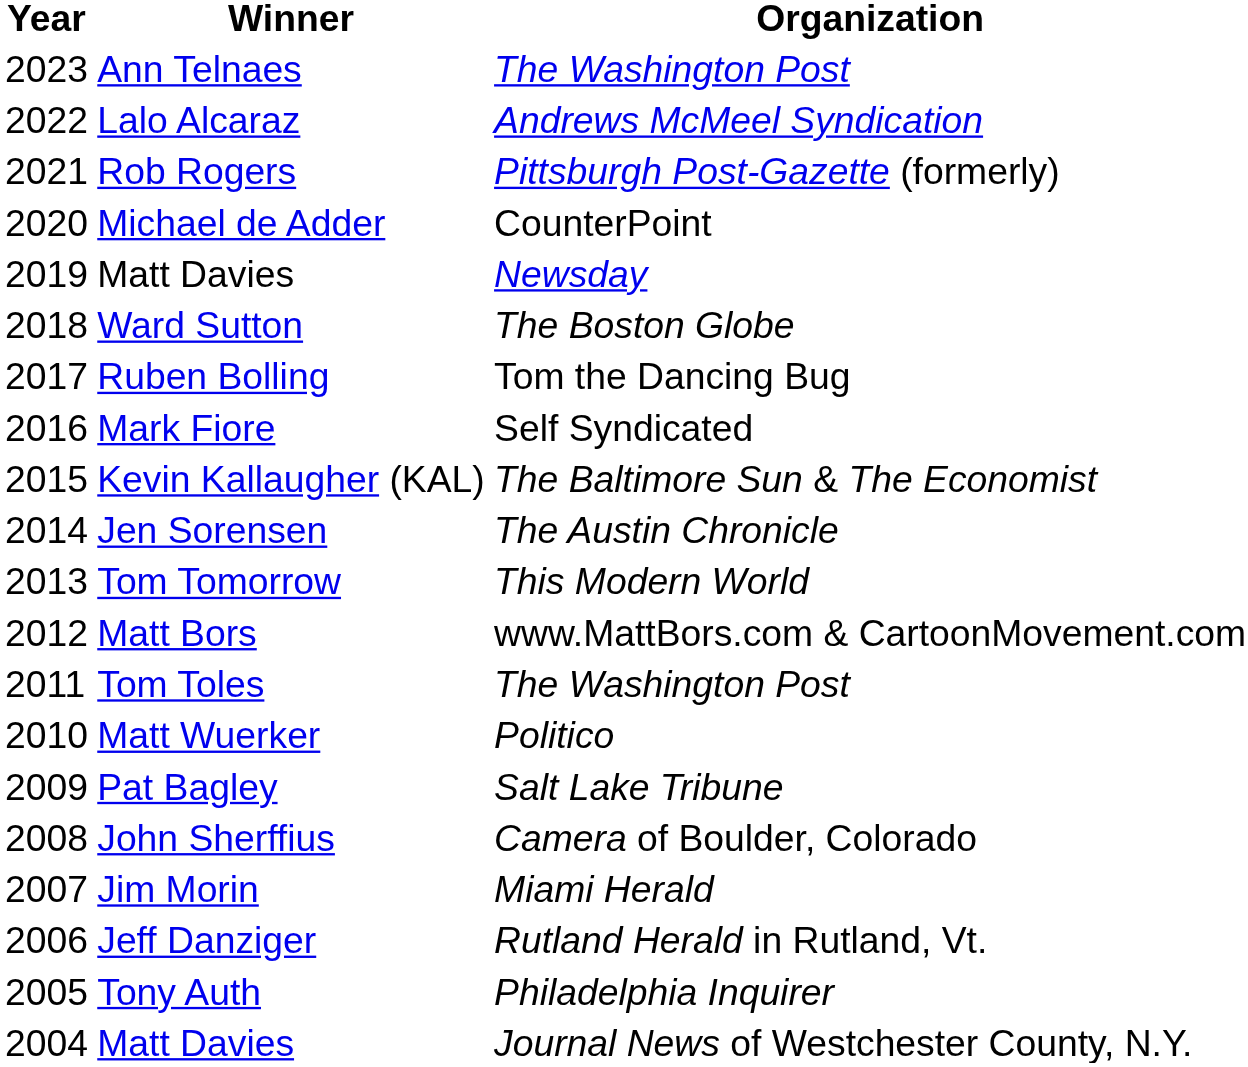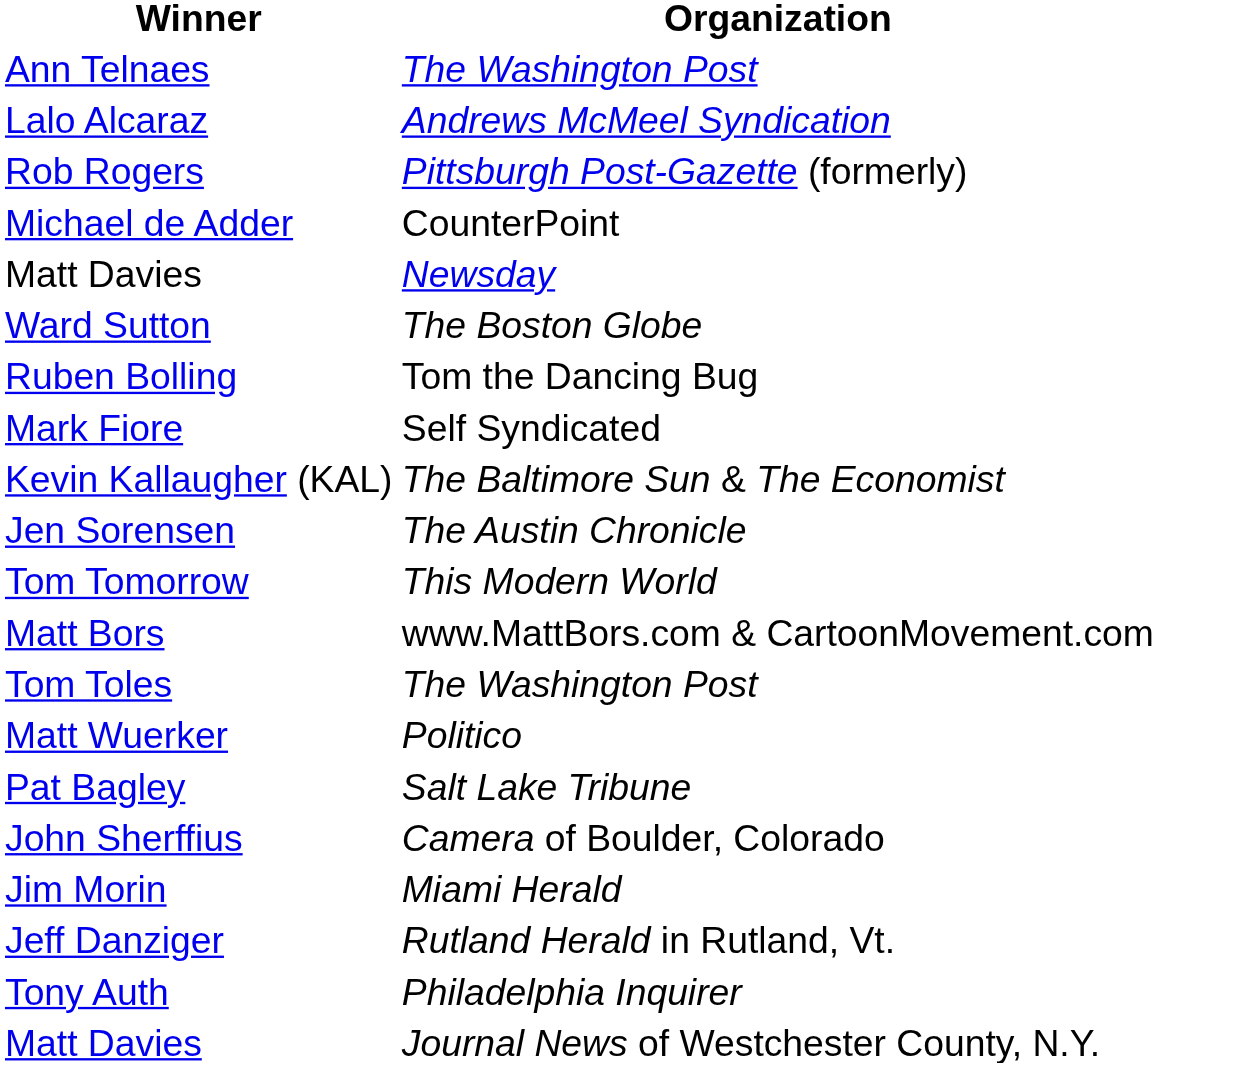- column: Year | 2023 | 2022 | 2021 | 2020 | 2019 | 2018 | 2017 | 2016 | 2015 | 2014 | 2013 | 2012 | 2011 | 2010 | 2009 | 2008 | 2007 | 2006 | 2005 | 2004
